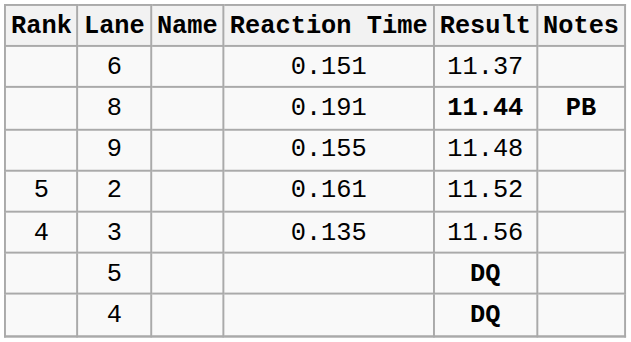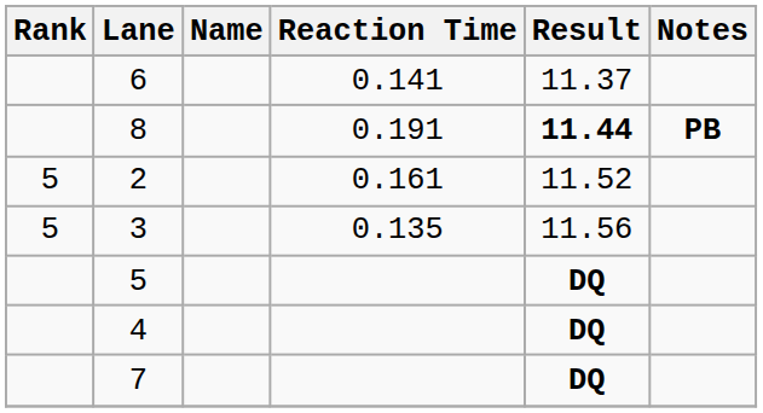6 | Reaction Time: 0.151 -> 0.141
- row: 9 | 0.155 | 11.48
3 | Rank: 4 -> 5
+ row: 7 | DQ
